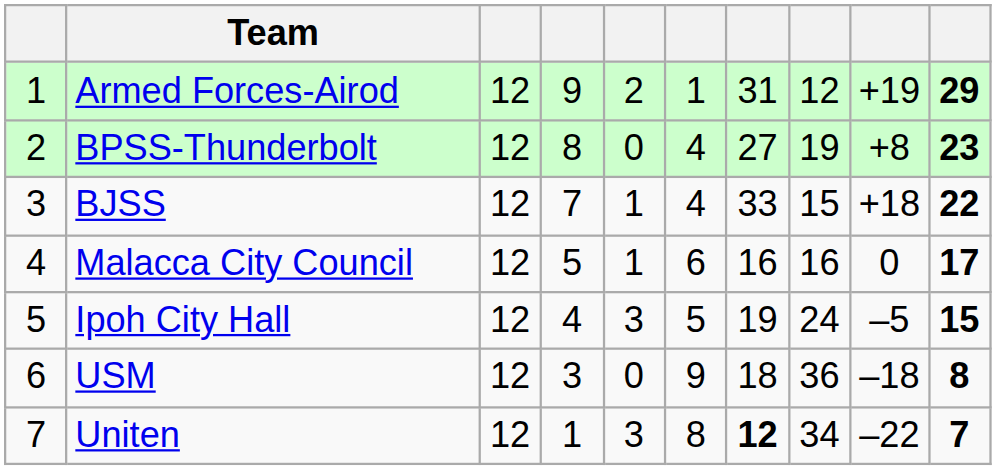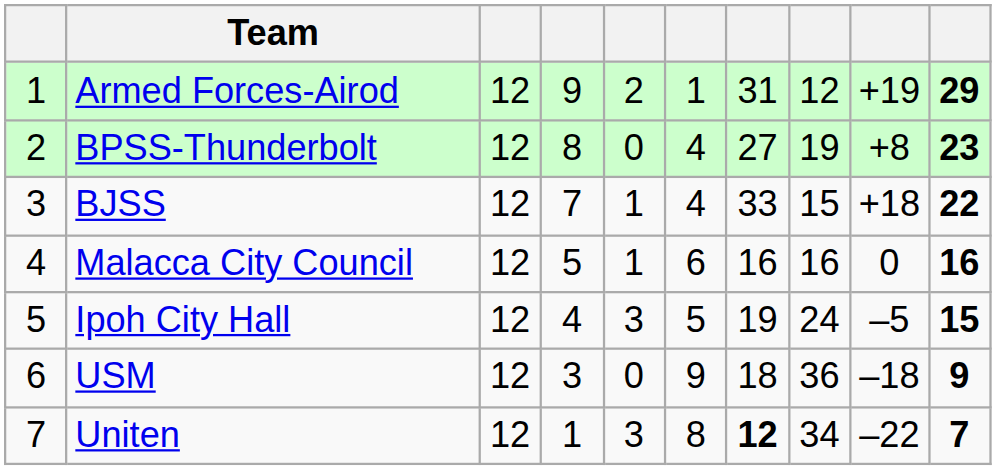Malacca City Council | column 10: 17 -> 16
USM | column 10: 8 -> 9
